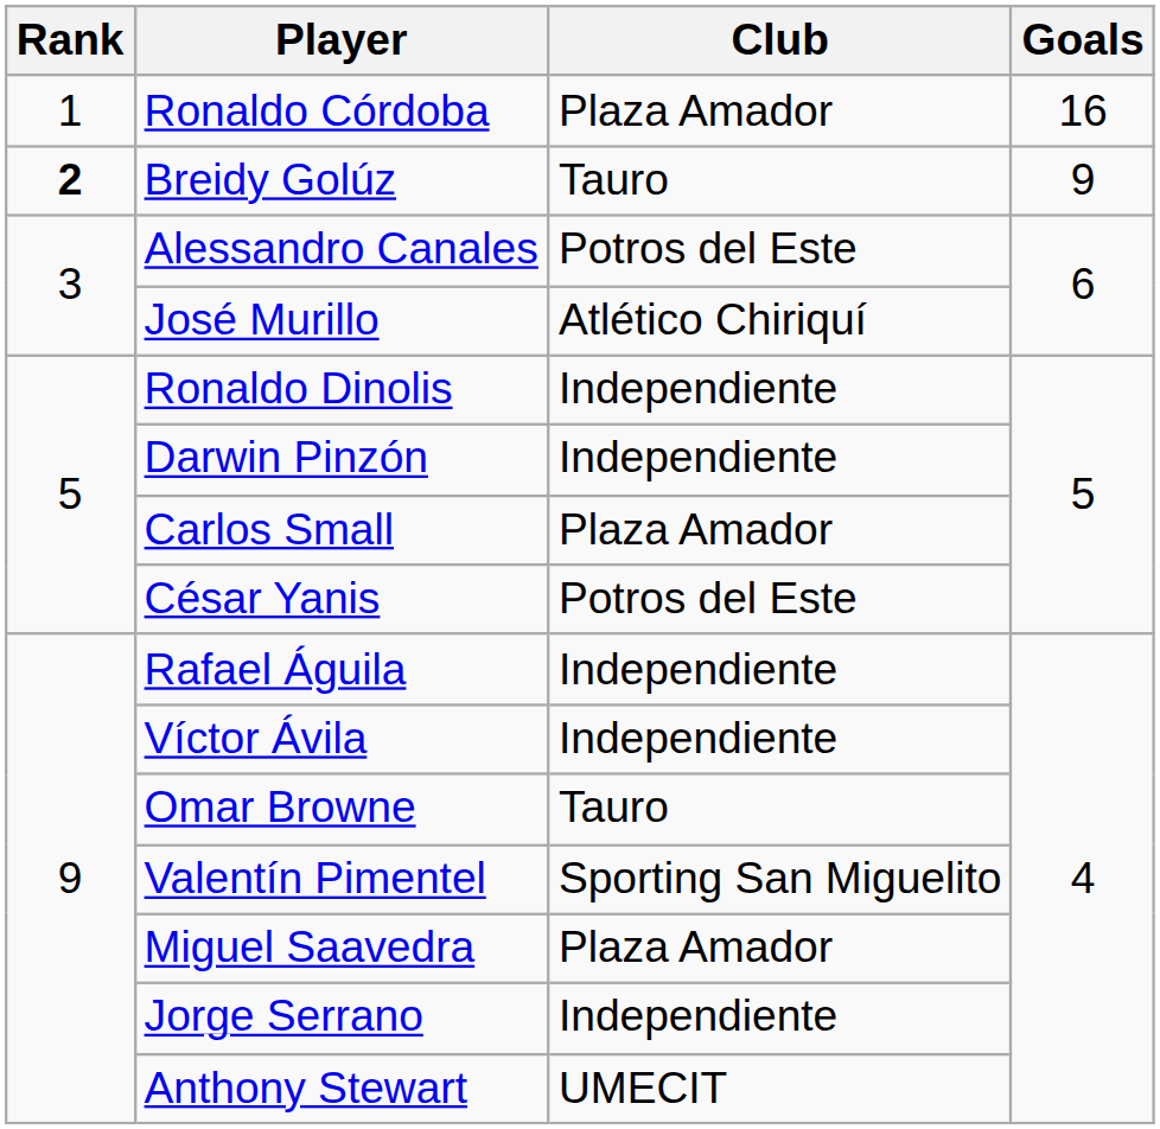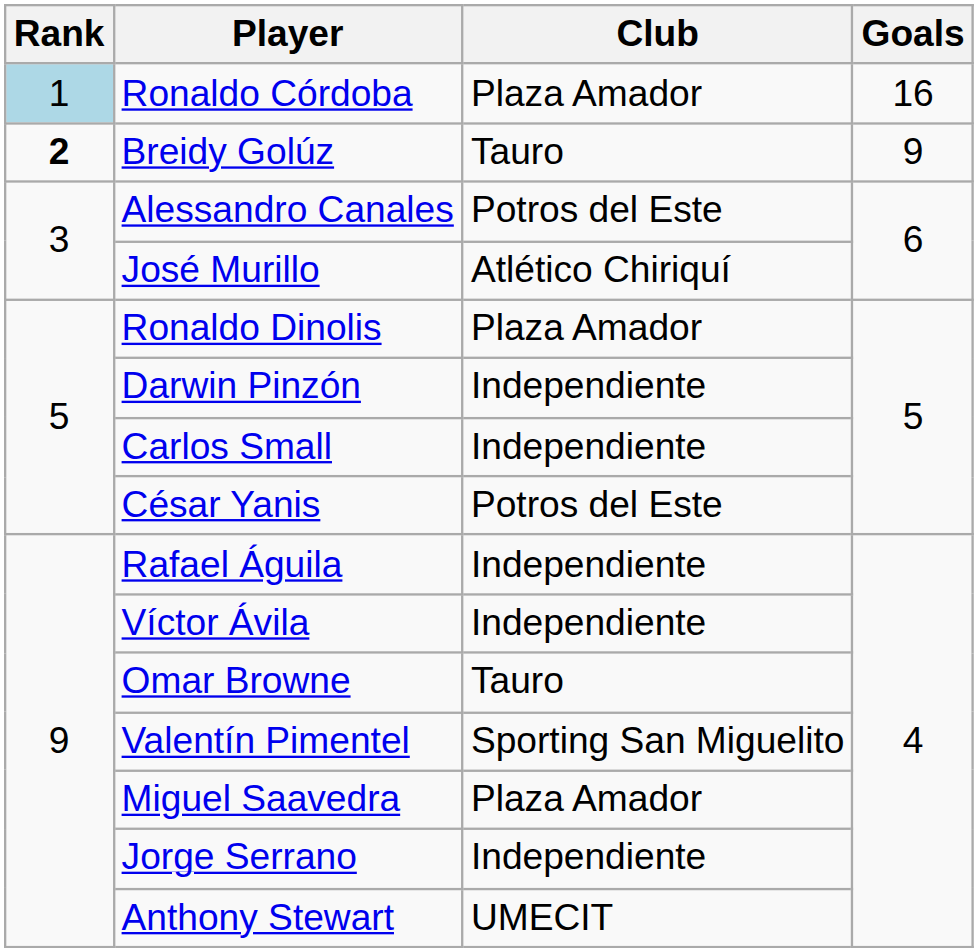Ronaldo Córdoba | Rank: no background -> lightblue background
Ronaldo Dinolis | Club: Independiente -> Plaza Amador
Carlos Small | Club: Plaza Amador -> Independiente
